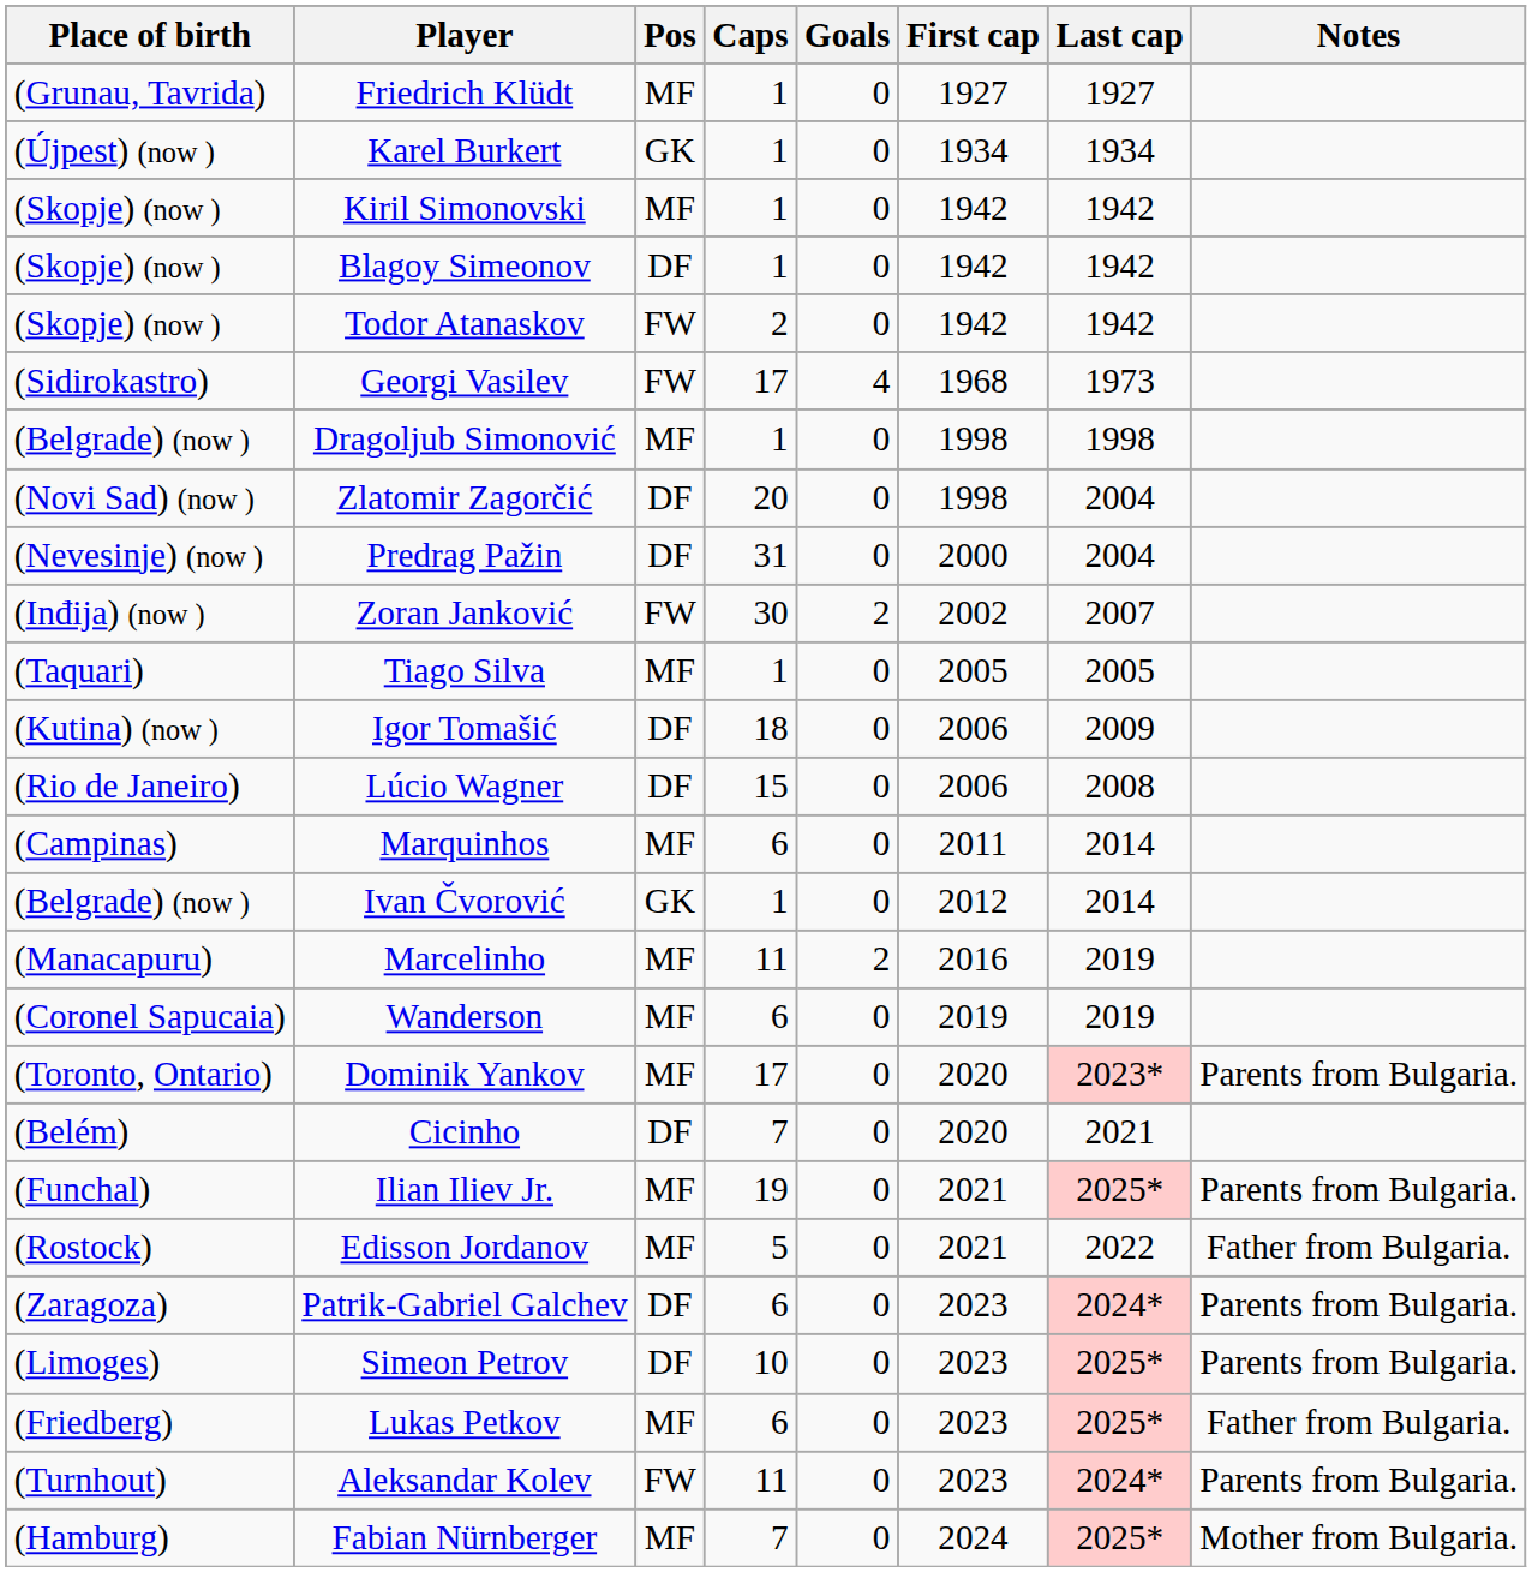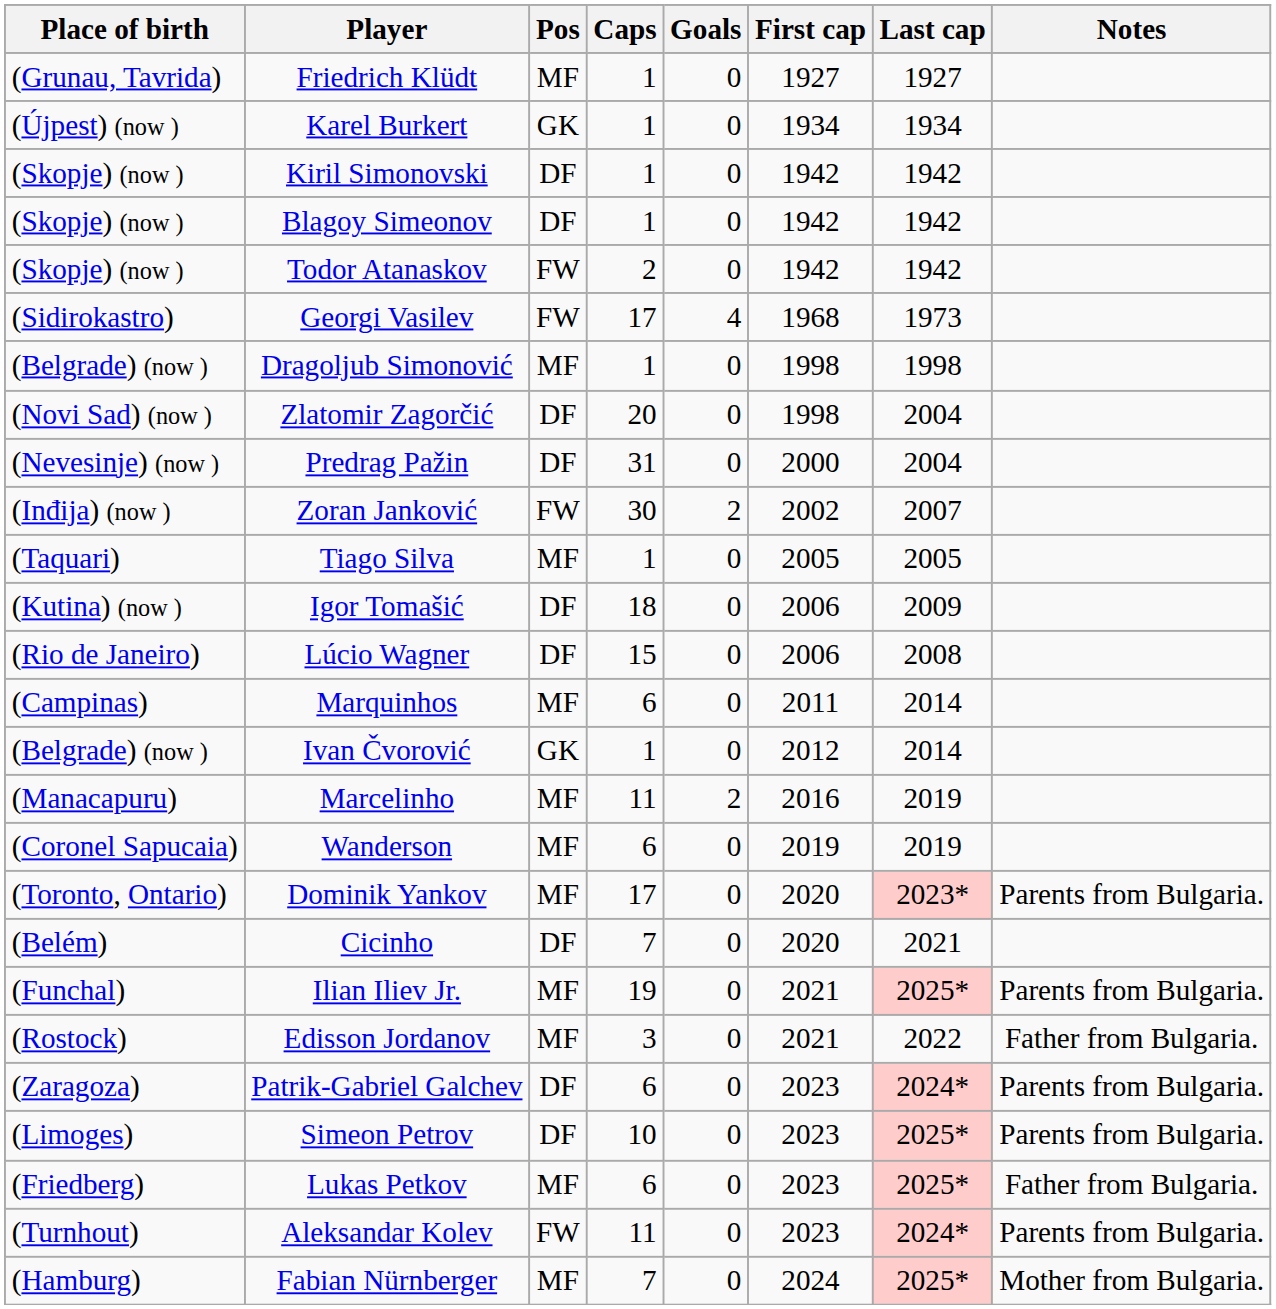Kiril Simonovski | Pos: MF -> DF
Edisson Jordanov | Caps: 5 -> 3
